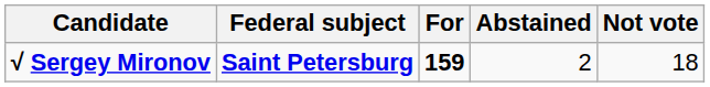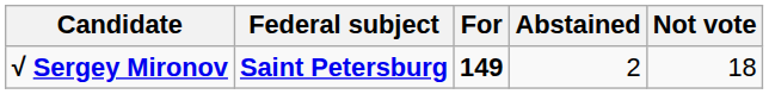√ Sergey Mironov | For: 159 -> 149
